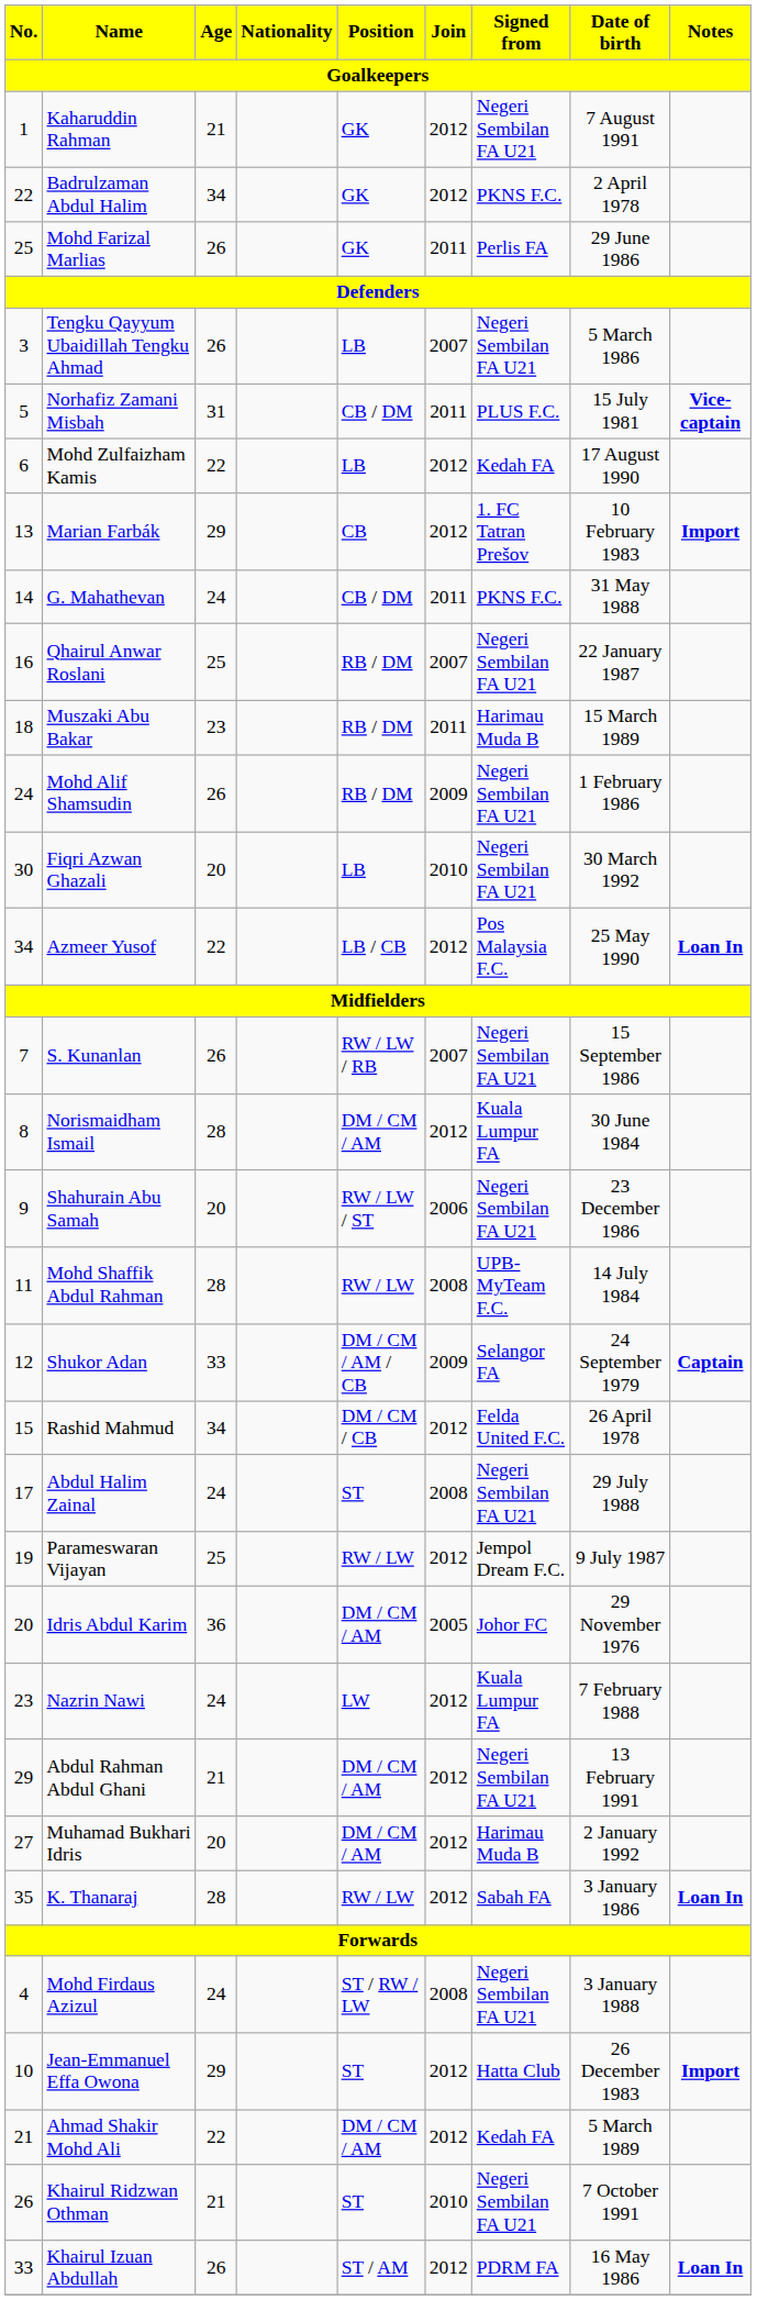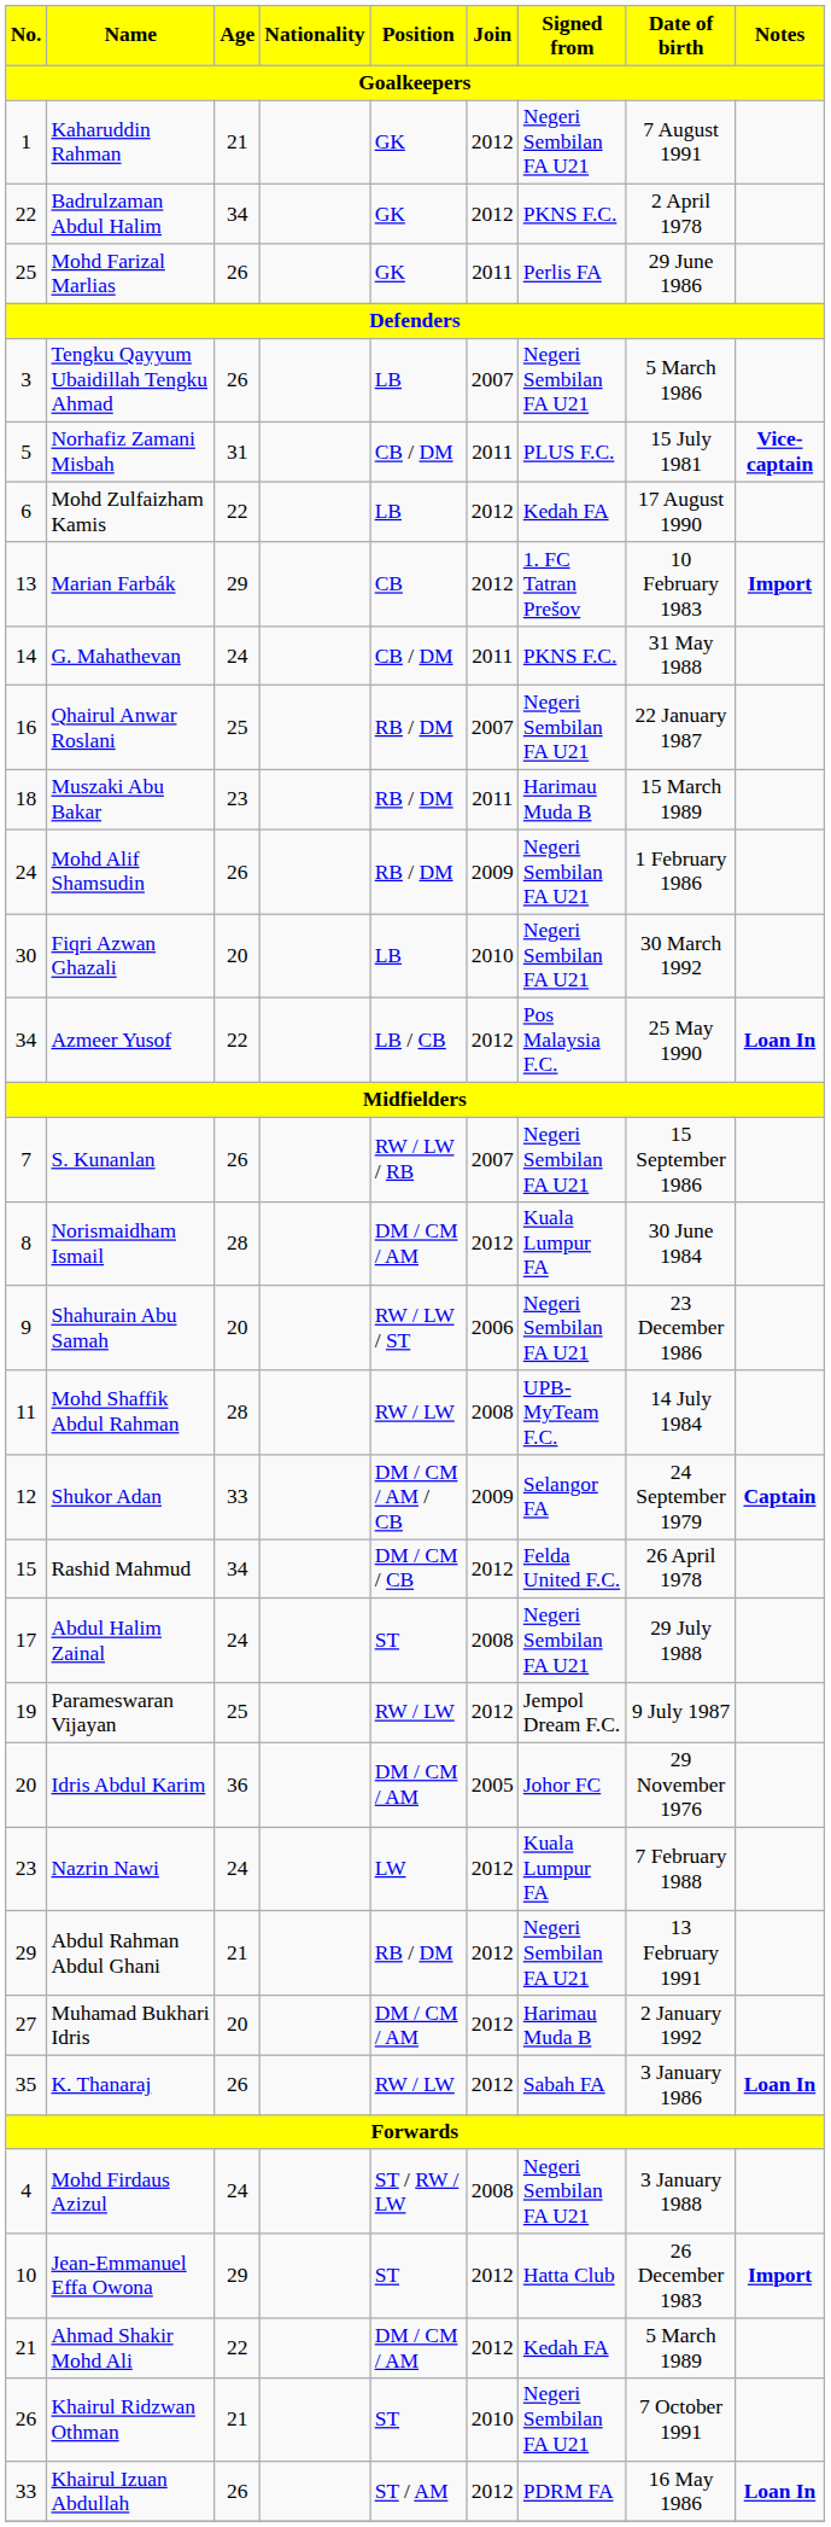Abdul Rahman Abdul Ghani | Position: DM / CM / AM -> RB / DM
K. Thanaraj | Age: 28 -> 26
